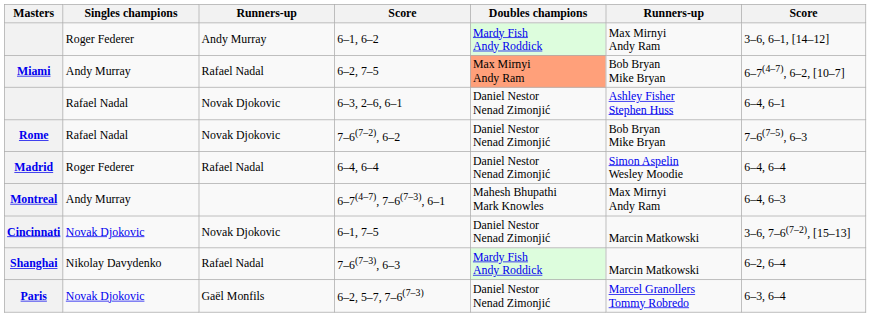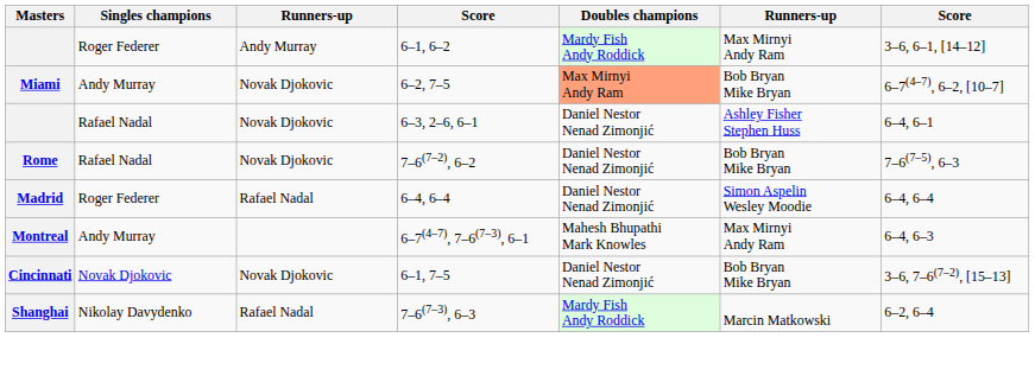6–2, 7–5 | column 3: Rafael Nadal -> Novak Djokovic
6–1, 7–5 | column 6: Marcin Matkowski -> Bob Bryan Mike Bryan
- row: Paris | Novak Djokovic | Gaël Monfils | 6–2, 5–7, 7–6(7–3) | Daniel Nestor Nenad Zimonjić | Marcel Granollers Tommy Robredo | 6–3, 6–4
